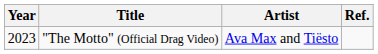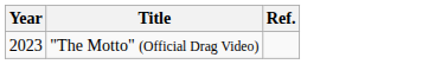- column: Artist | Ava Max and Tiësto
